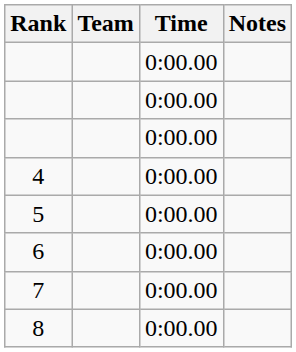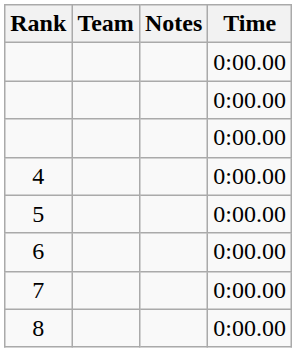columns swapped: Time <-> Notes
